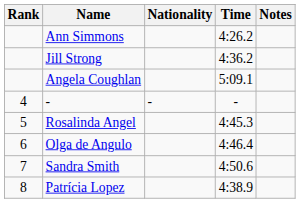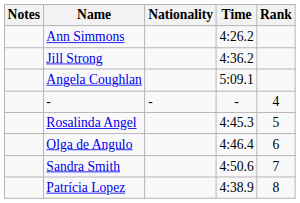columns swapped: Rank <-> Notes
